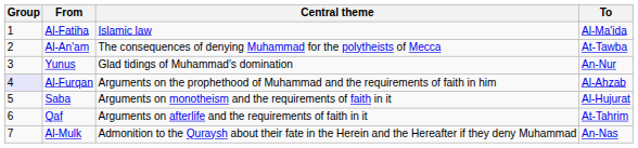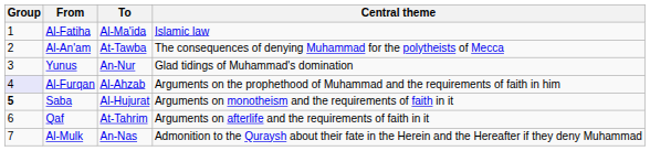columns swapped: To <-> Central theme
Saba | Group: normal -> bold
